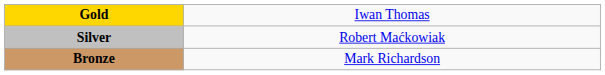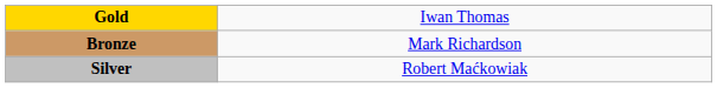rows swapped: Silver <-> Bronze
